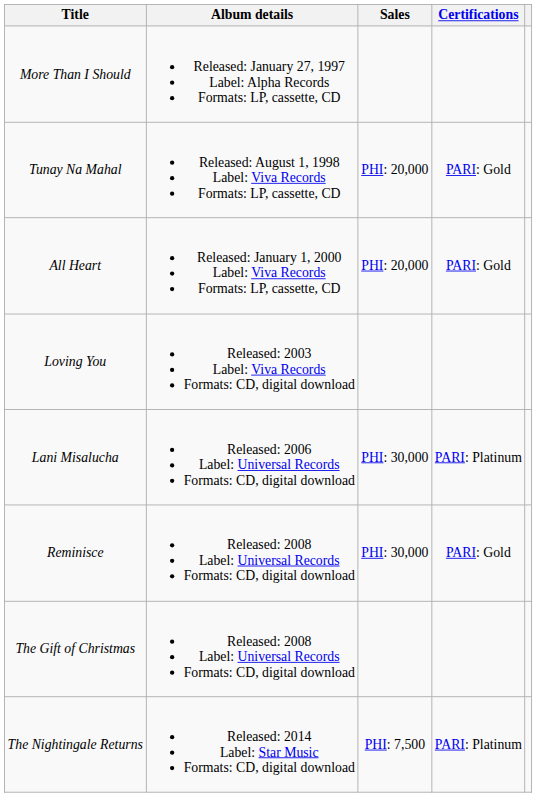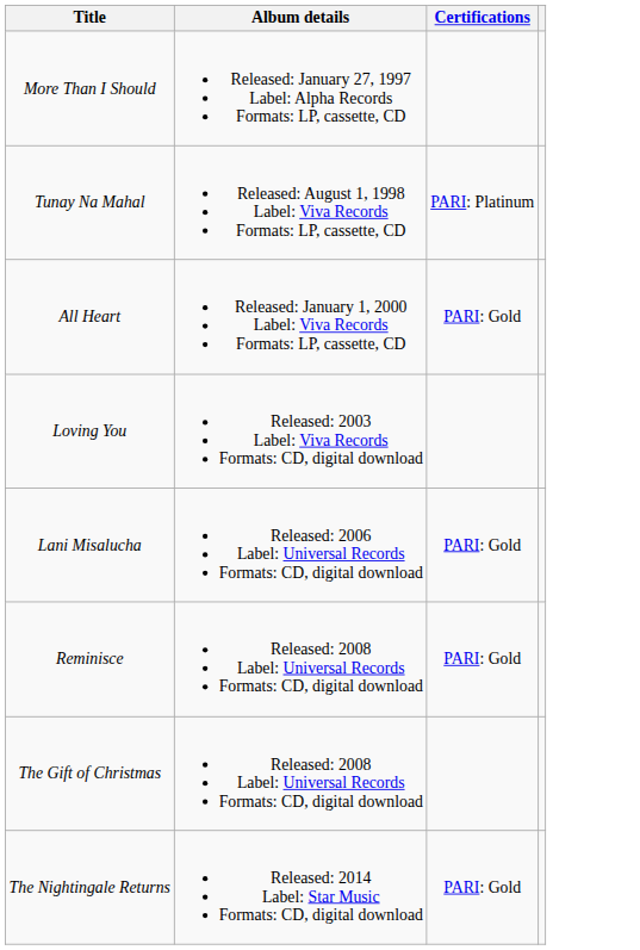- column: Sales | PHI: 20,000 | PHI: 20,000 | PHI: 30,000 | PHI: 30,000 | PHI: 7,500
Tunay Na Mahal | Certifications: PARI: Gold -> PARI: Platinum
Lani Misalucha | Certifications: PARI: Platinum -> PARI: Gold
The Nightingale Returns | Certifications: PARI: Platinum -> PARI: Gold
